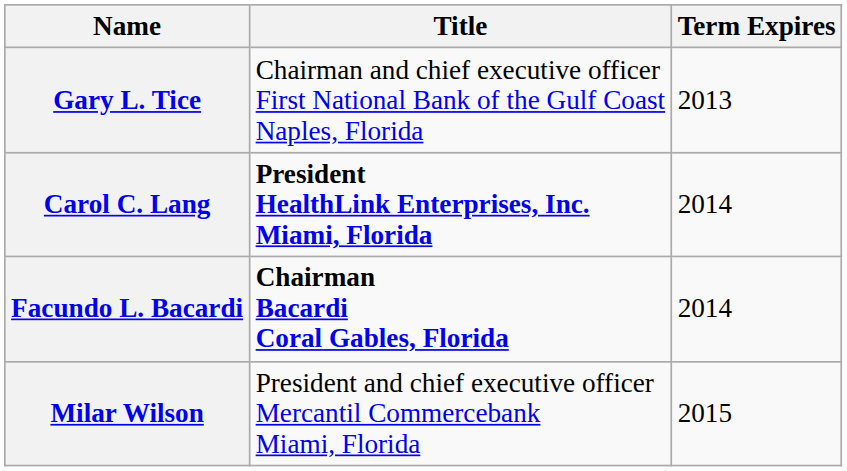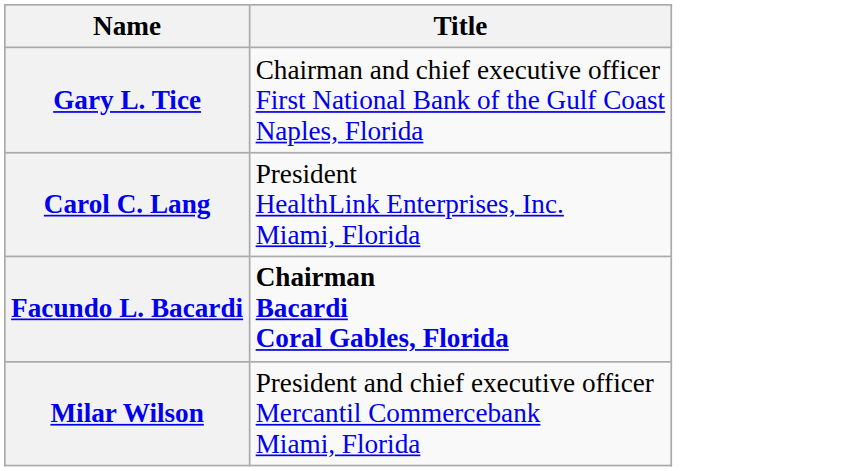- column: Term Expires | 2013 | 2014 | 2014 | 2015
Carol C. Lang | Title: bold -> normal
